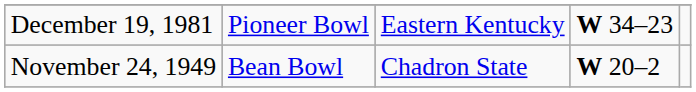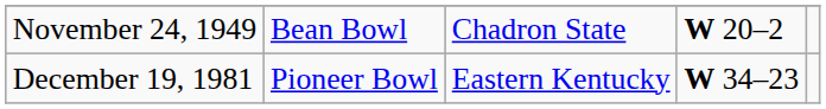rows swapped: November 24, 1949 <-> December 19, 1981
